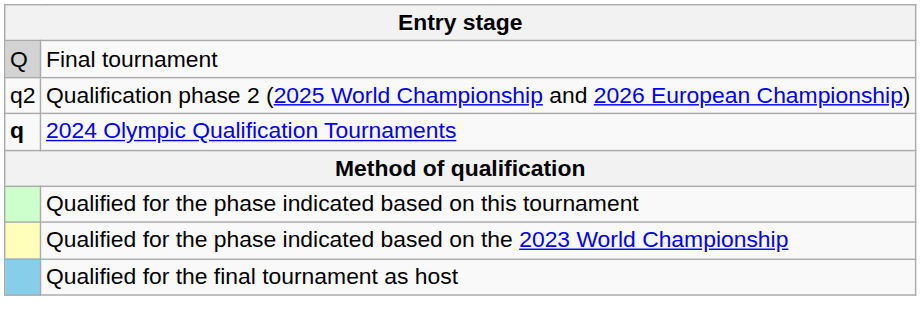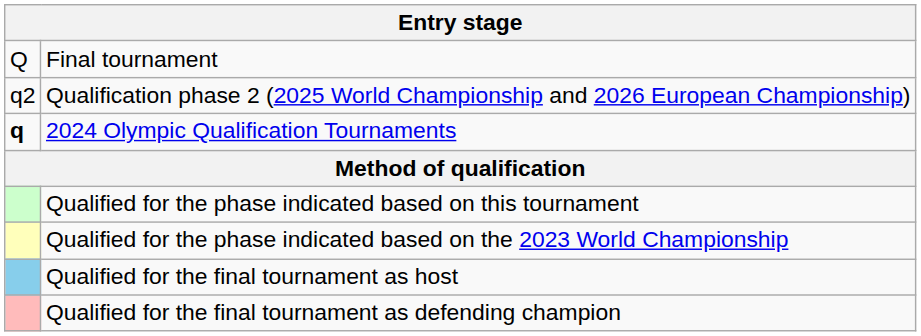Final tournament | column 1: lightgrey background -> no background
+ row: Qualified for the final tournament as defending champion
